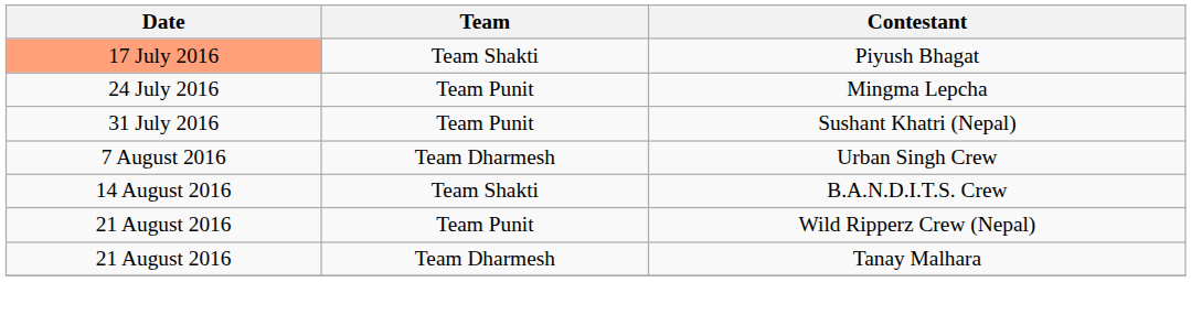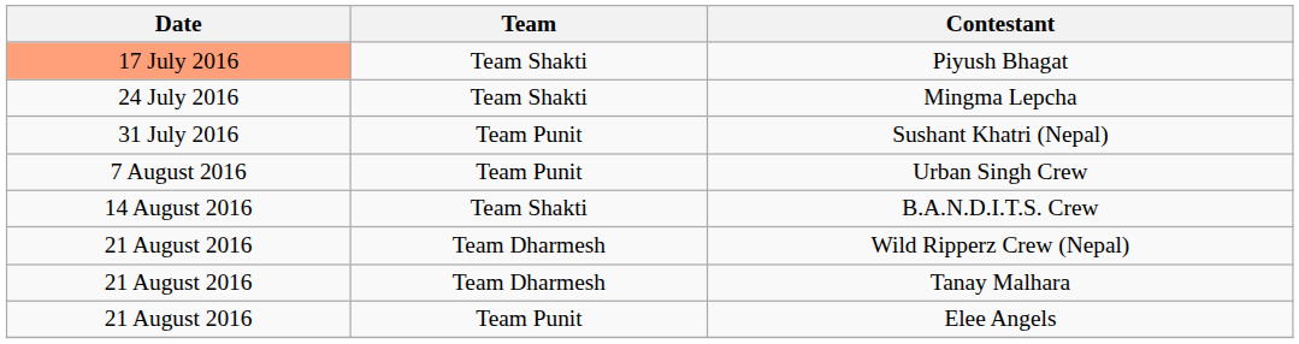Mingma Lepcha | Team: Team Punit -> Team Shakti
Urban Singh Crew | Team: Team Dharmesh -> Team Punit
Wild Ripperz Crew (Nepal) | Team: Team Punit -> Team Dharmesh
+ row: 21 August 2016 | Team Punit | Elee Angels
